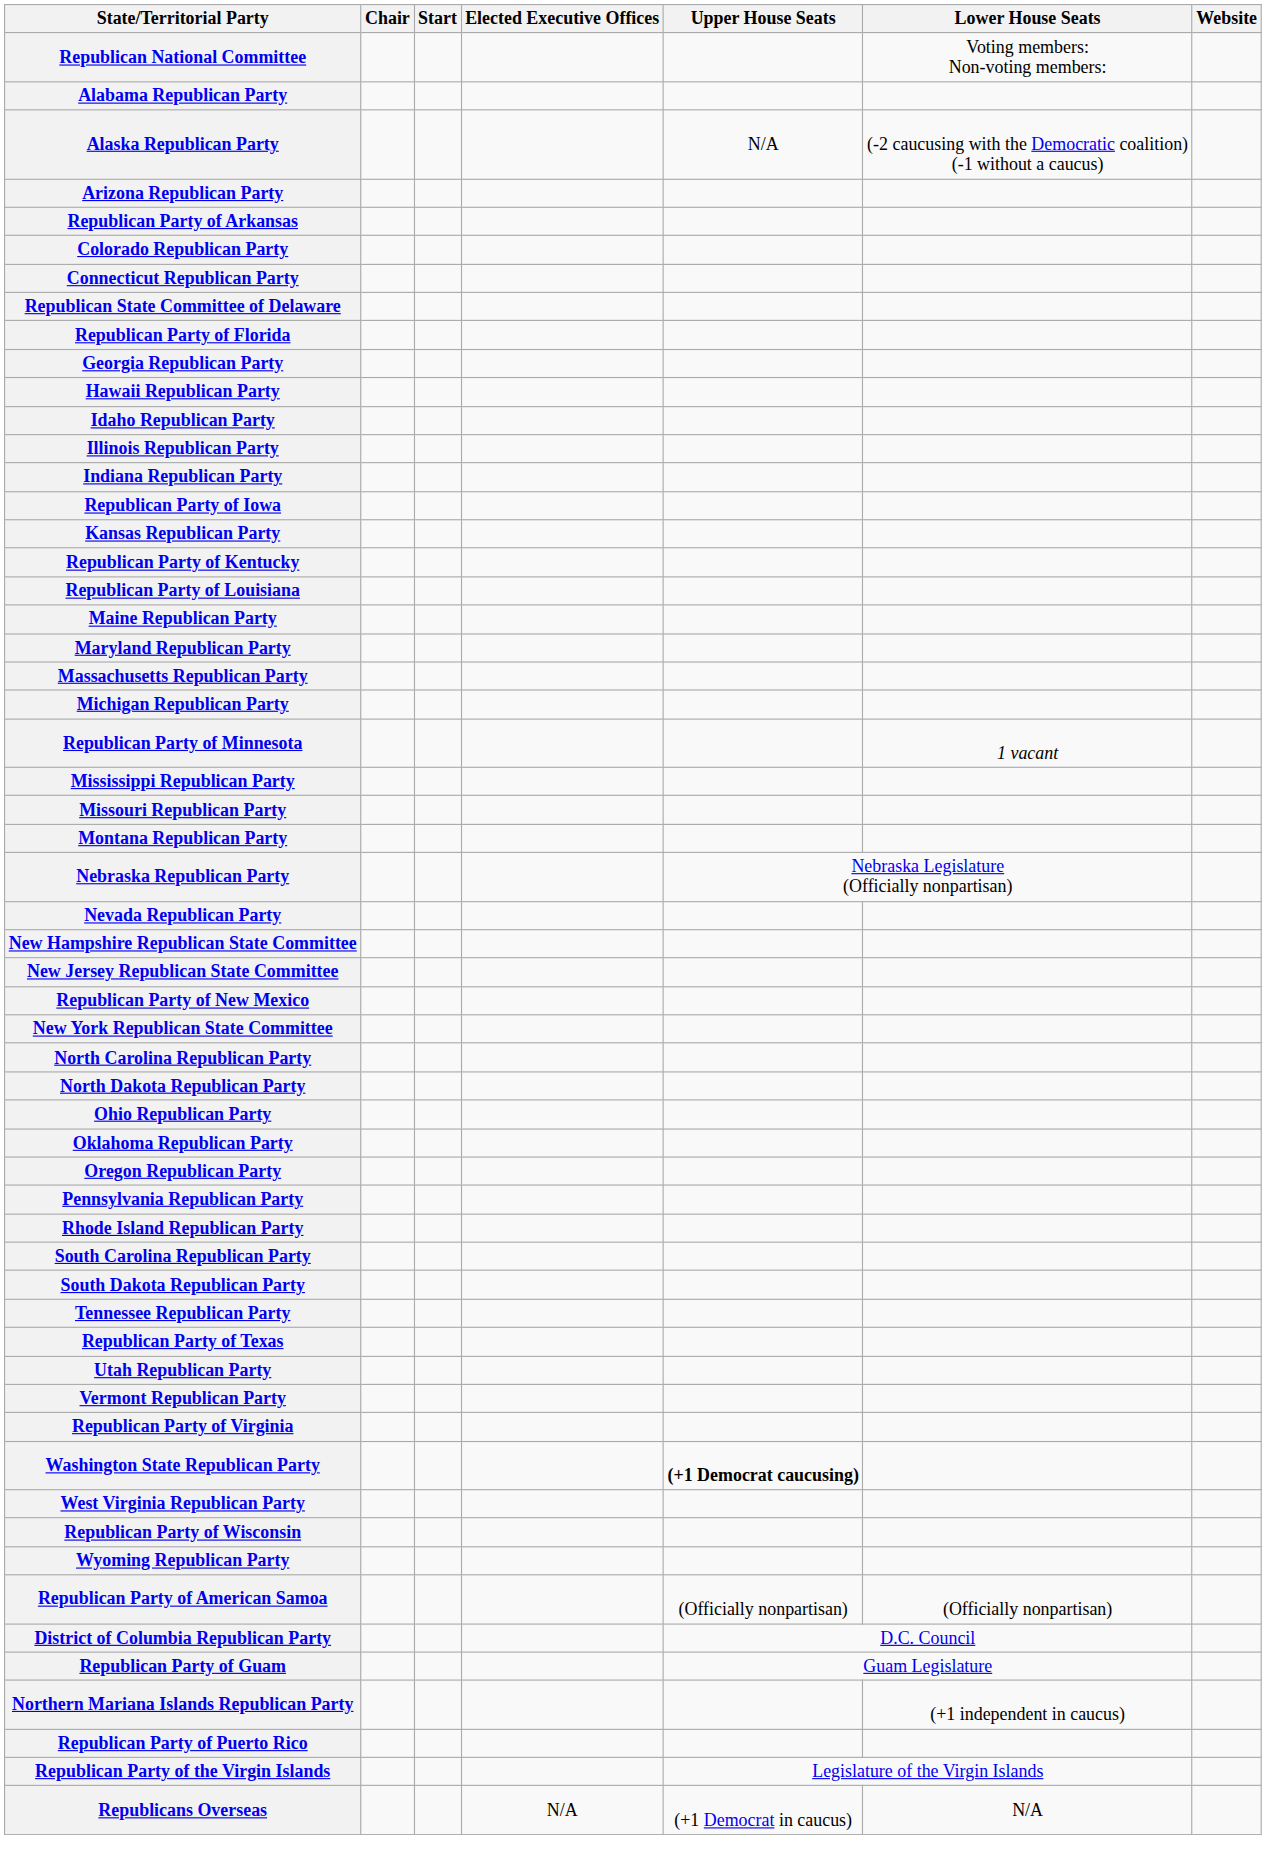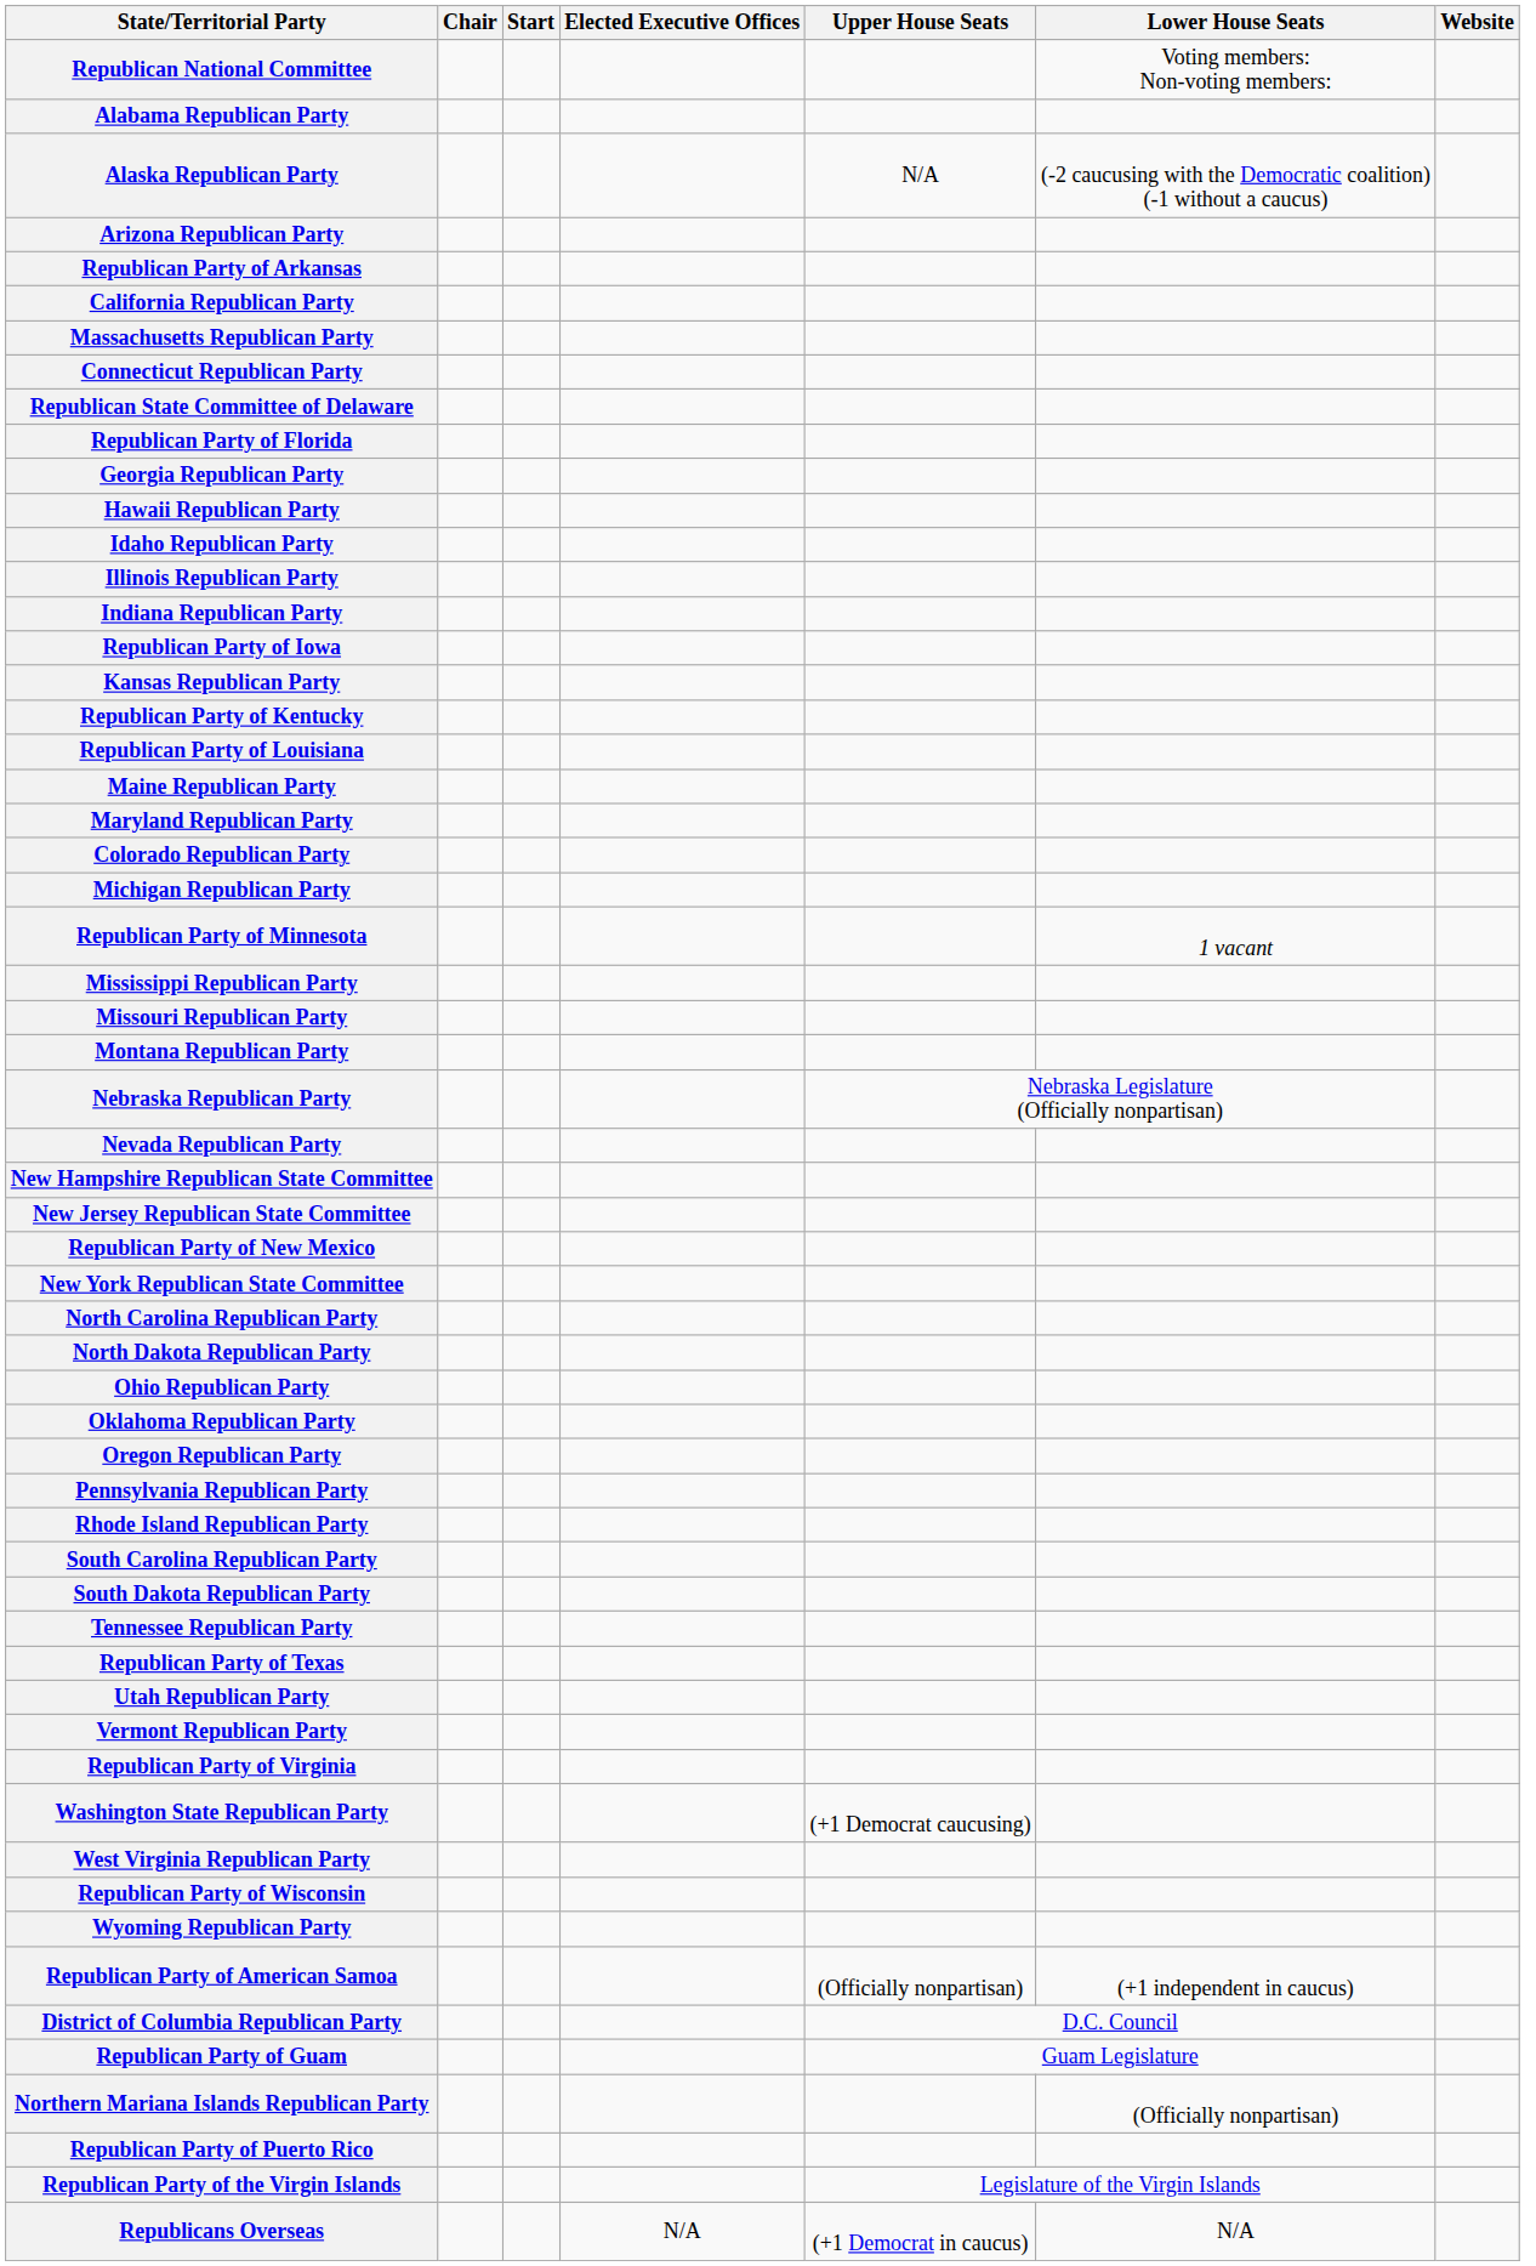+ row: California Republican Party
rows swapped: Colorado Republican Party <-> Massachusetts Republican Party
Washington State Republican Party | Upper House Seats: bold -> normal
Republican Party of American Samoa | Lower House Seats: (Officially nonpartisan) -> (+1 independent in caucus)
Northern Mariana Islands Republican Party | Lower House Seats: (+1 independent in caucus) -> (Officially nonpartisan)
